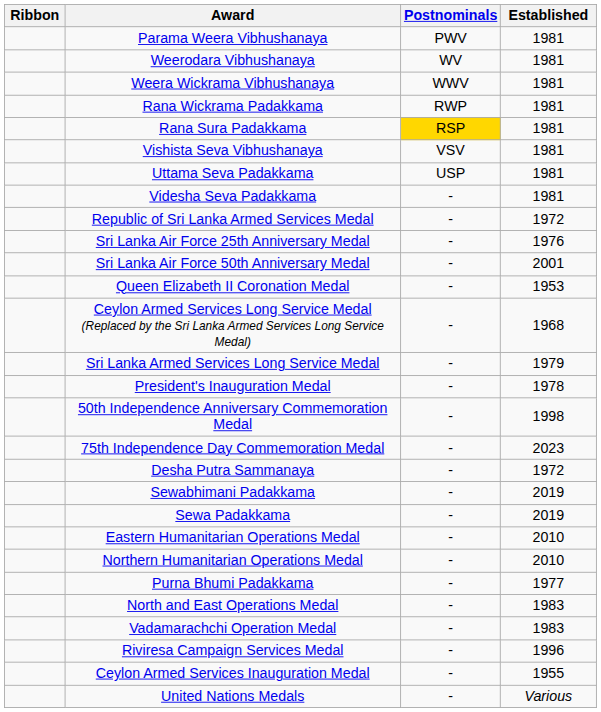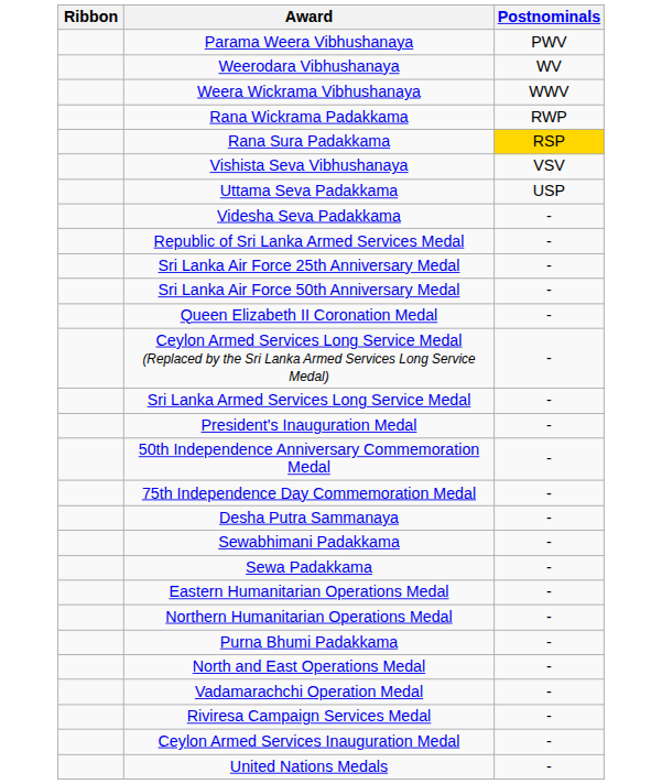- column: Established | 1981 | 1981 | 1981 | 1981 | 1981 | 1981 | 1981 | 1981 | 1972 | 1976 | 2001 | 1953 | 1968 | 1979 | 1978 | 1998 | 2023 | 1972 | 2019 | 2019 | 2010 | 2010 | 1977 | 1983 | 1983 | 1996 | 1955 | Various
